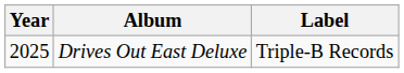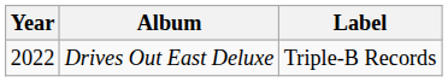Drives Out East Deluxe | Year: 2025 -> 2022
